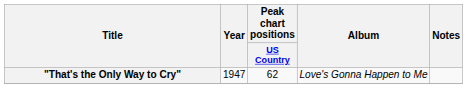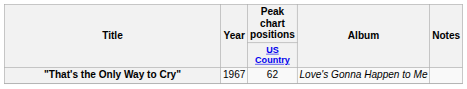"That's the Only Way to Cry" | Year: 1947 -> 1967
